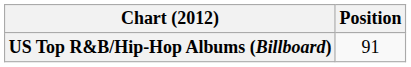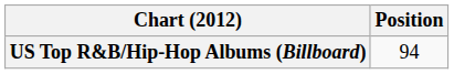US Top R&B/Hip-Hop Albums (Billboard) | Position: 91 -> 94
